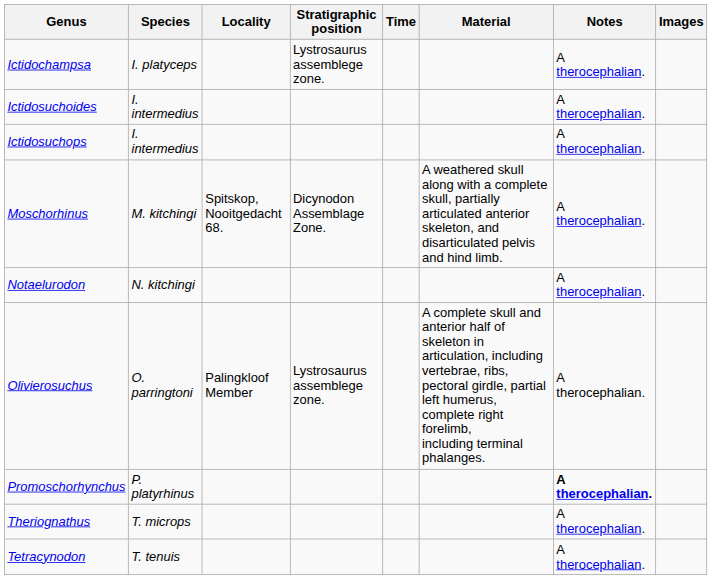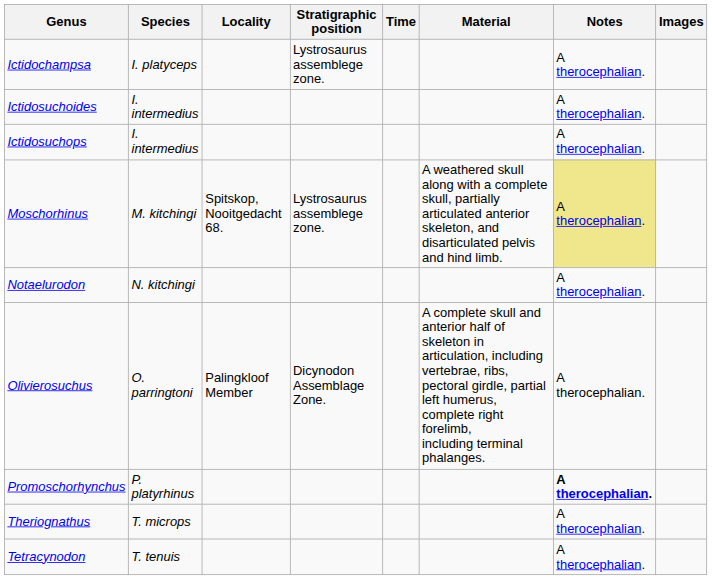Moschorhinus | Stratigraphic position: Dicynodon Assemblage Zone. -> Lystrosaurus assemblege zone.
Moschorhinus | Notes: no background -> khaki background
Olivierosuchus | Stratigraphic position: Lystrosaurus assemblege zone. -> Dicynodon Assemblage Zone.
